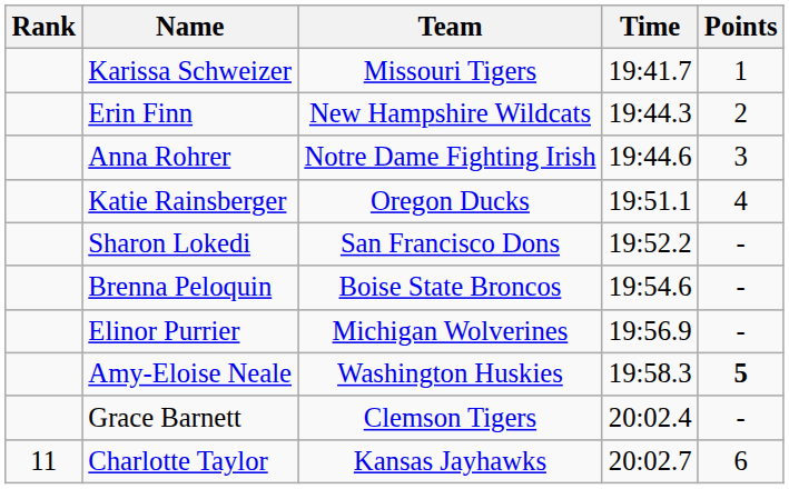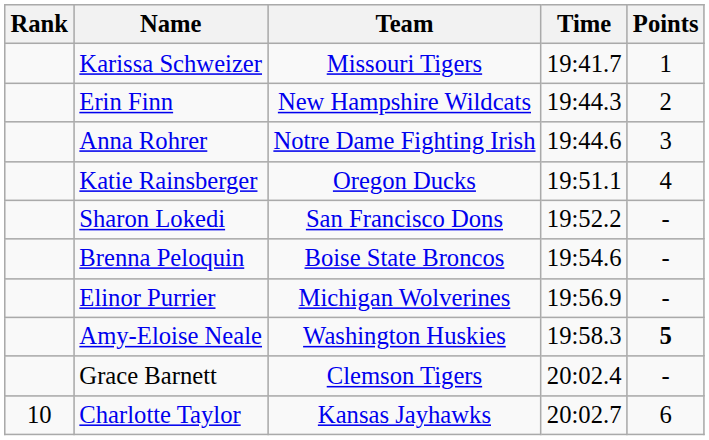Charlotte Taylor | Rank: 11 -> 10
